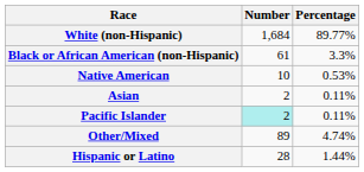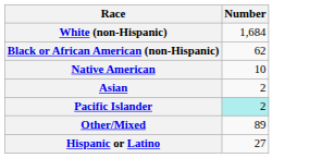- column: Percentage | 89.77% | 3.3% | 0.53% | 0.11% | 0.11% | 4.74% | 1.44%
Black or African American (non-Hispanic) | Number: 61 -> 62
Hispanic or Latino | Number: 28 -> 27
